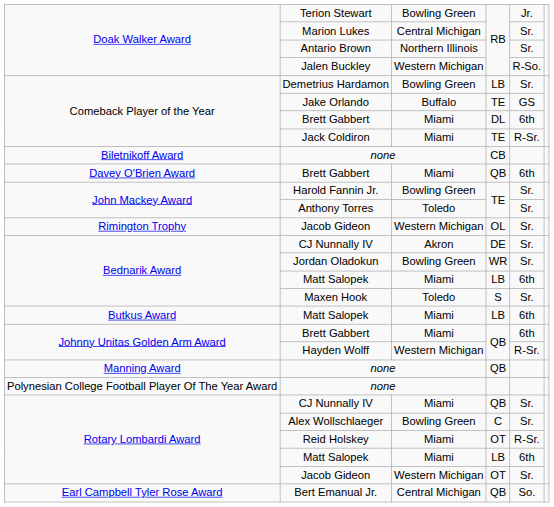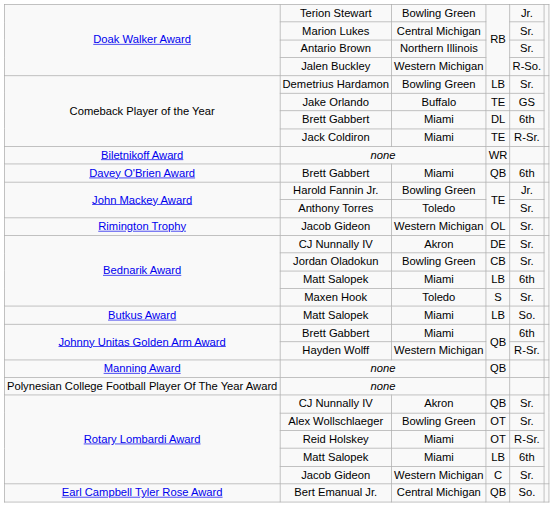Biletnikoff Award / none | column 4: CB -> WR
Harold Fannin Jr. | column 5: Sr. -> Jr.
Jordan Oladokun | column 4: WR -> CB
Butkus Award / Matt Salopek | column 5: 6th -> So.
Rotary Lombardi Award / CJ Nunnally IV | column 3: Miami -> Akron
Alex Wollschlaeger | column 4: C -> OT
Rotary Lombardi Award / Jacob Gideon | column 4: OT -> C
